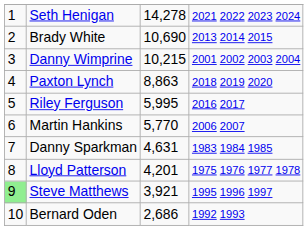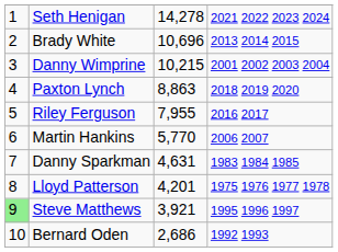Brady White | column 3: 10,690 -> 10,696
Riley Ferguson | column 3: 5,995 -> 7,955
